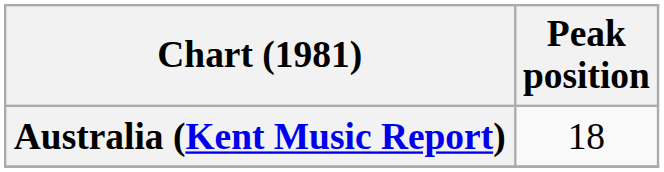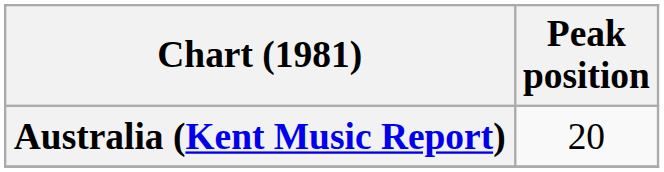Australia (Kent Music Report) | Peak position: 18 -> 20
